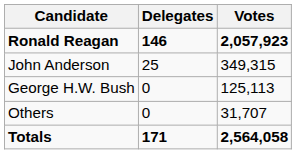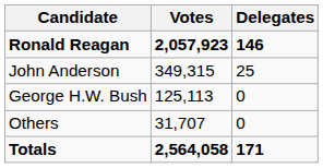columns swapped: Votes <-> Delegates
